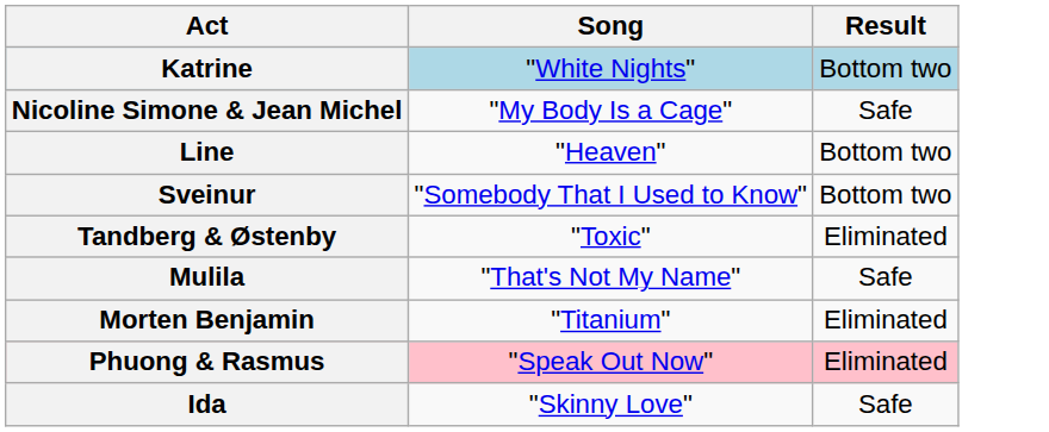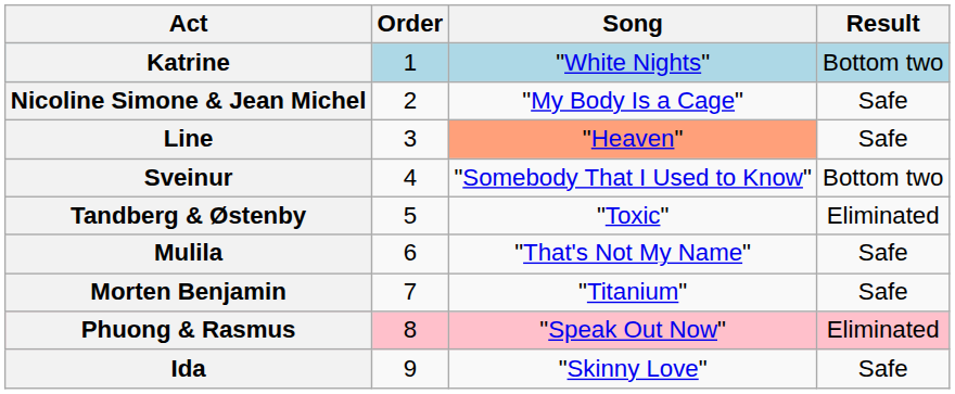+ column: Order | 1 | 2 | 3 | 4 | 5 | 6 | 7 | 8 | 9
Line | Song: no background -> lightsalmon background
Line | Result: Bottom two -> Safe
Morten Benjamin | Result: Eliminated -> Safe
